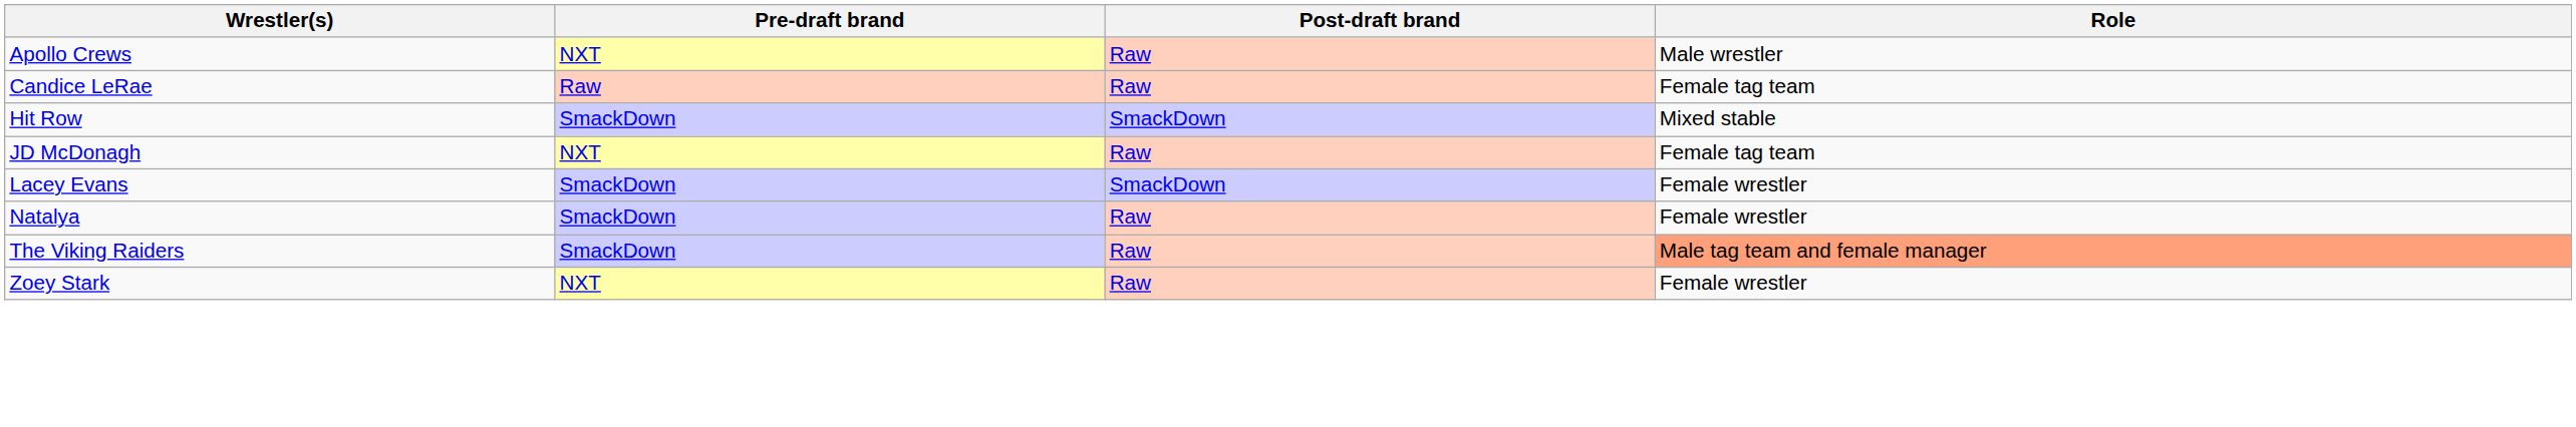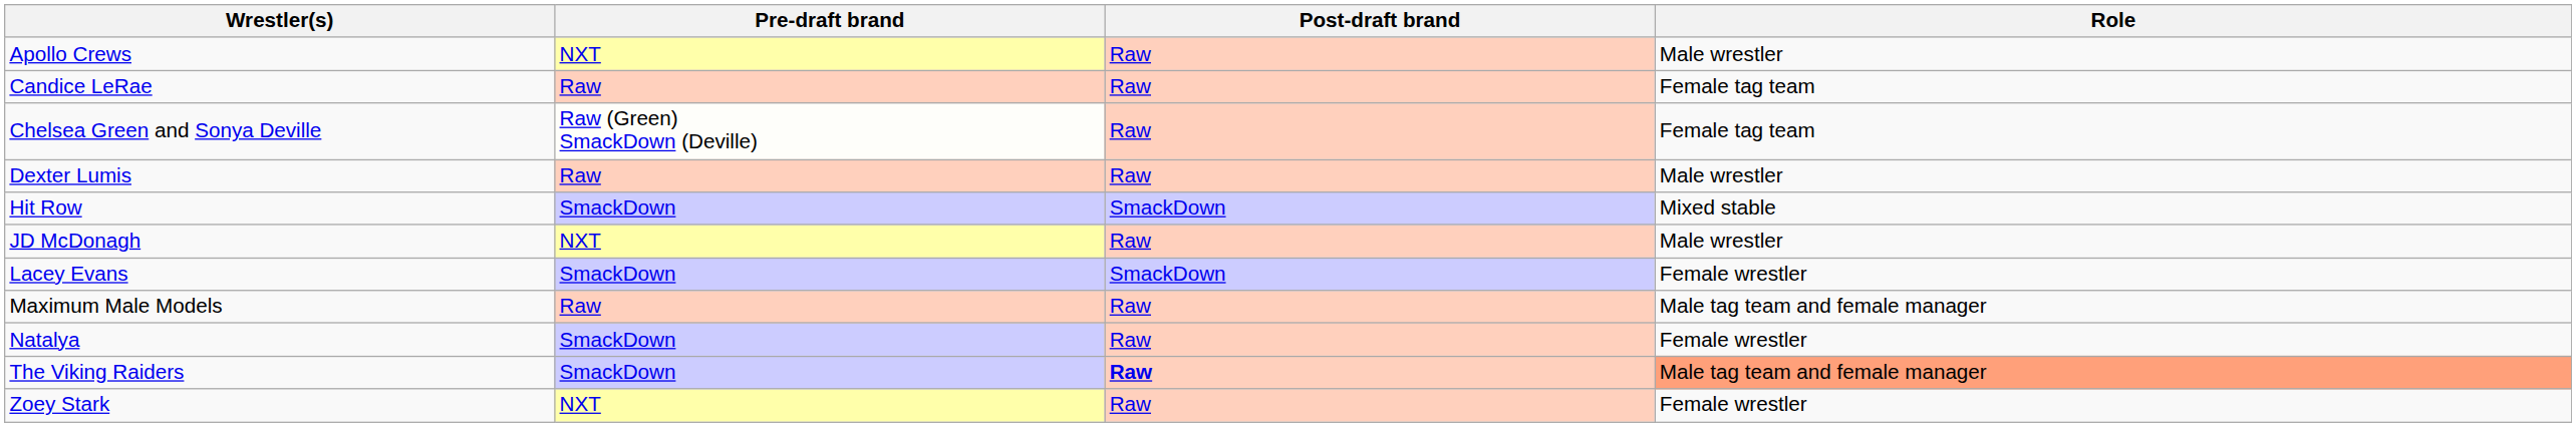+ row: Chelsea Green and Sonya Deville | Raw (Green) SmackDown (Deville) | Raw | Female tag team
+ row: Dexter Lumis | Raw | Raw | Male wrestler
JD McDonagh | Role: Female tag team -> Male wrestler
+ row: Maximum Male Models | Raw | Raw | Male tag team and female manager
The Viking Raiders | Post-draft brand: normal -> bold
